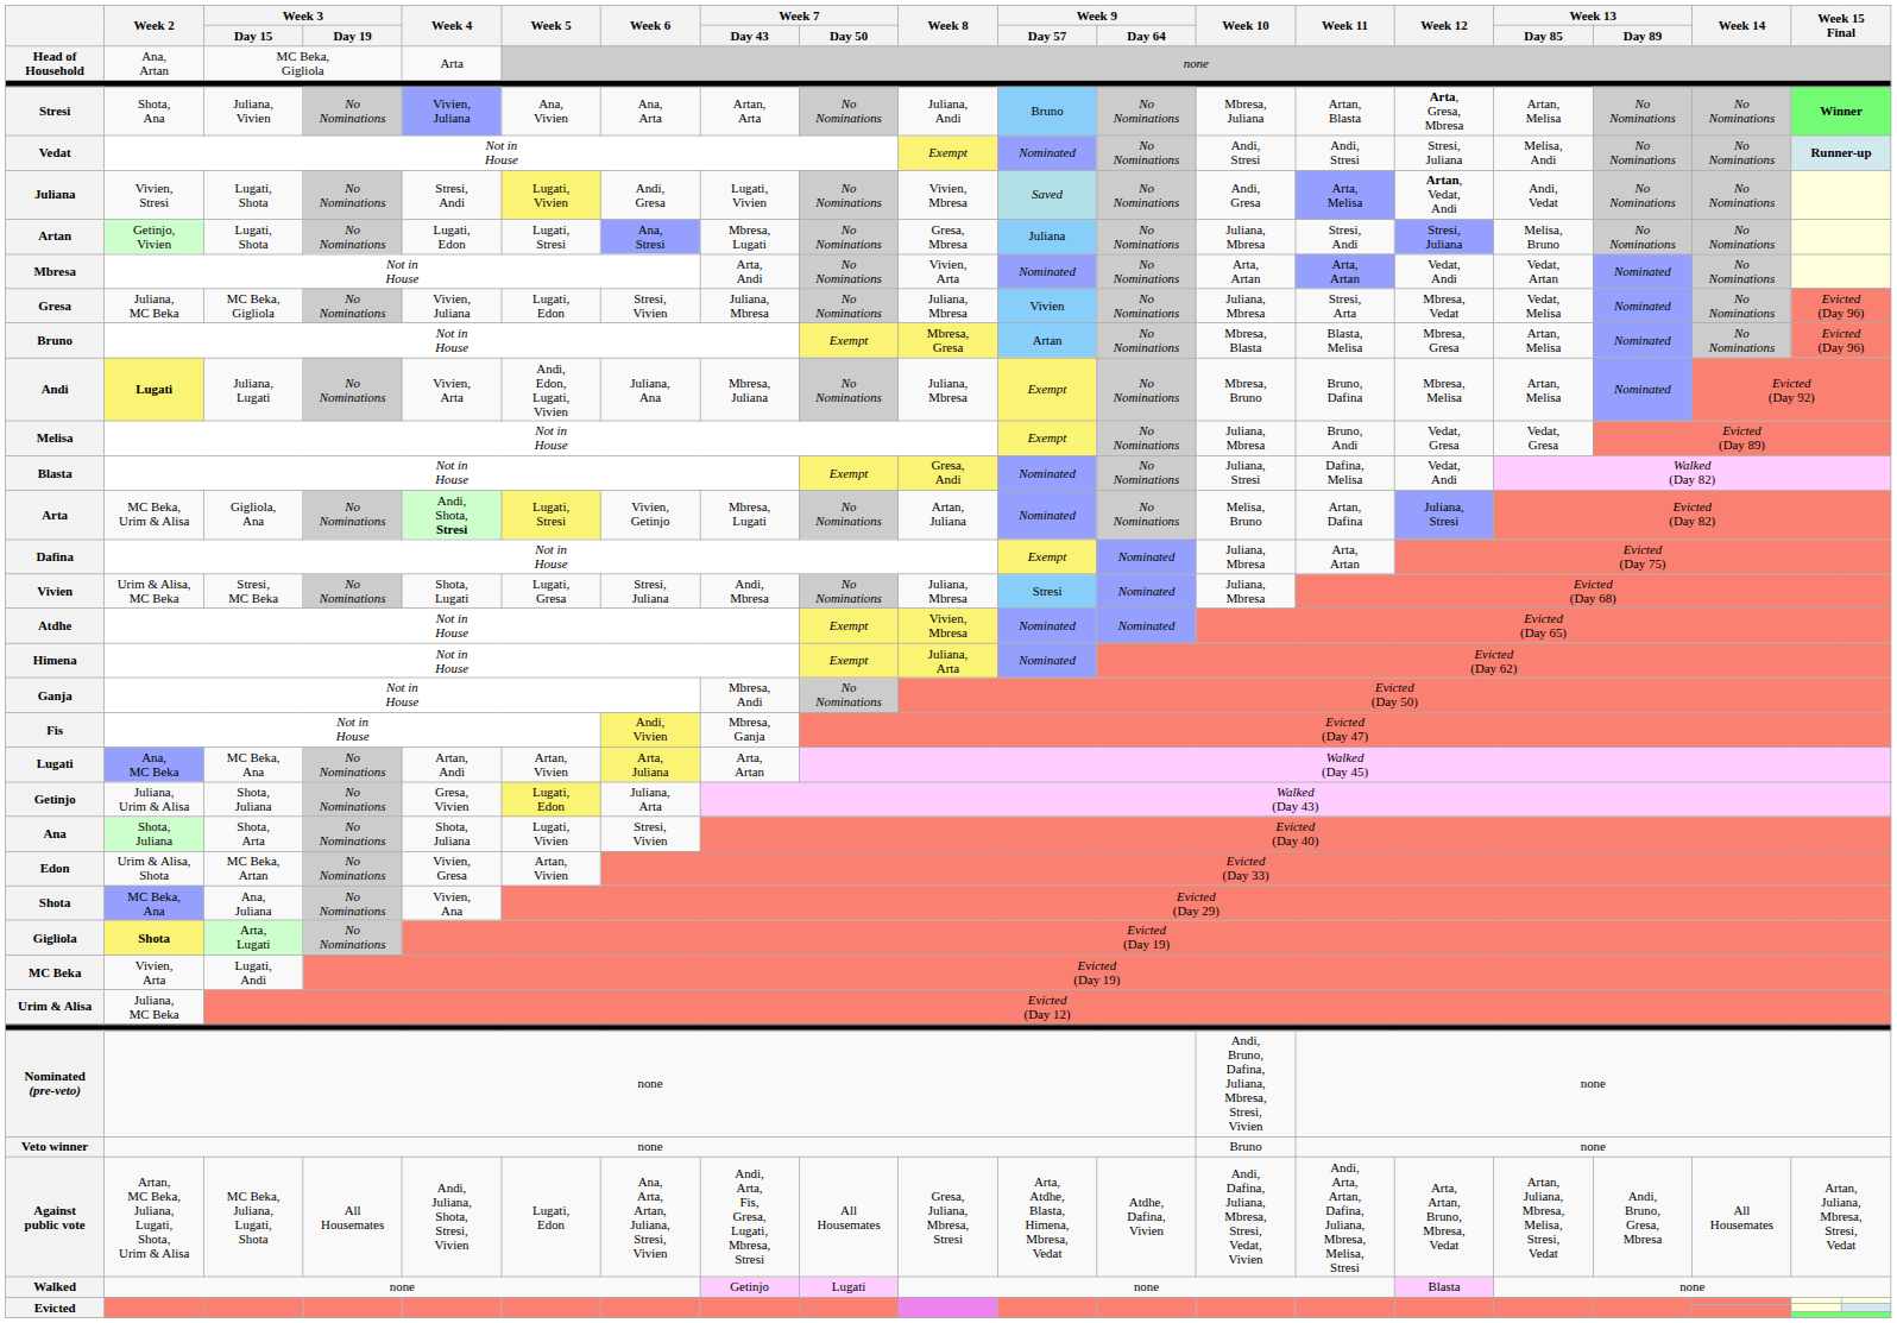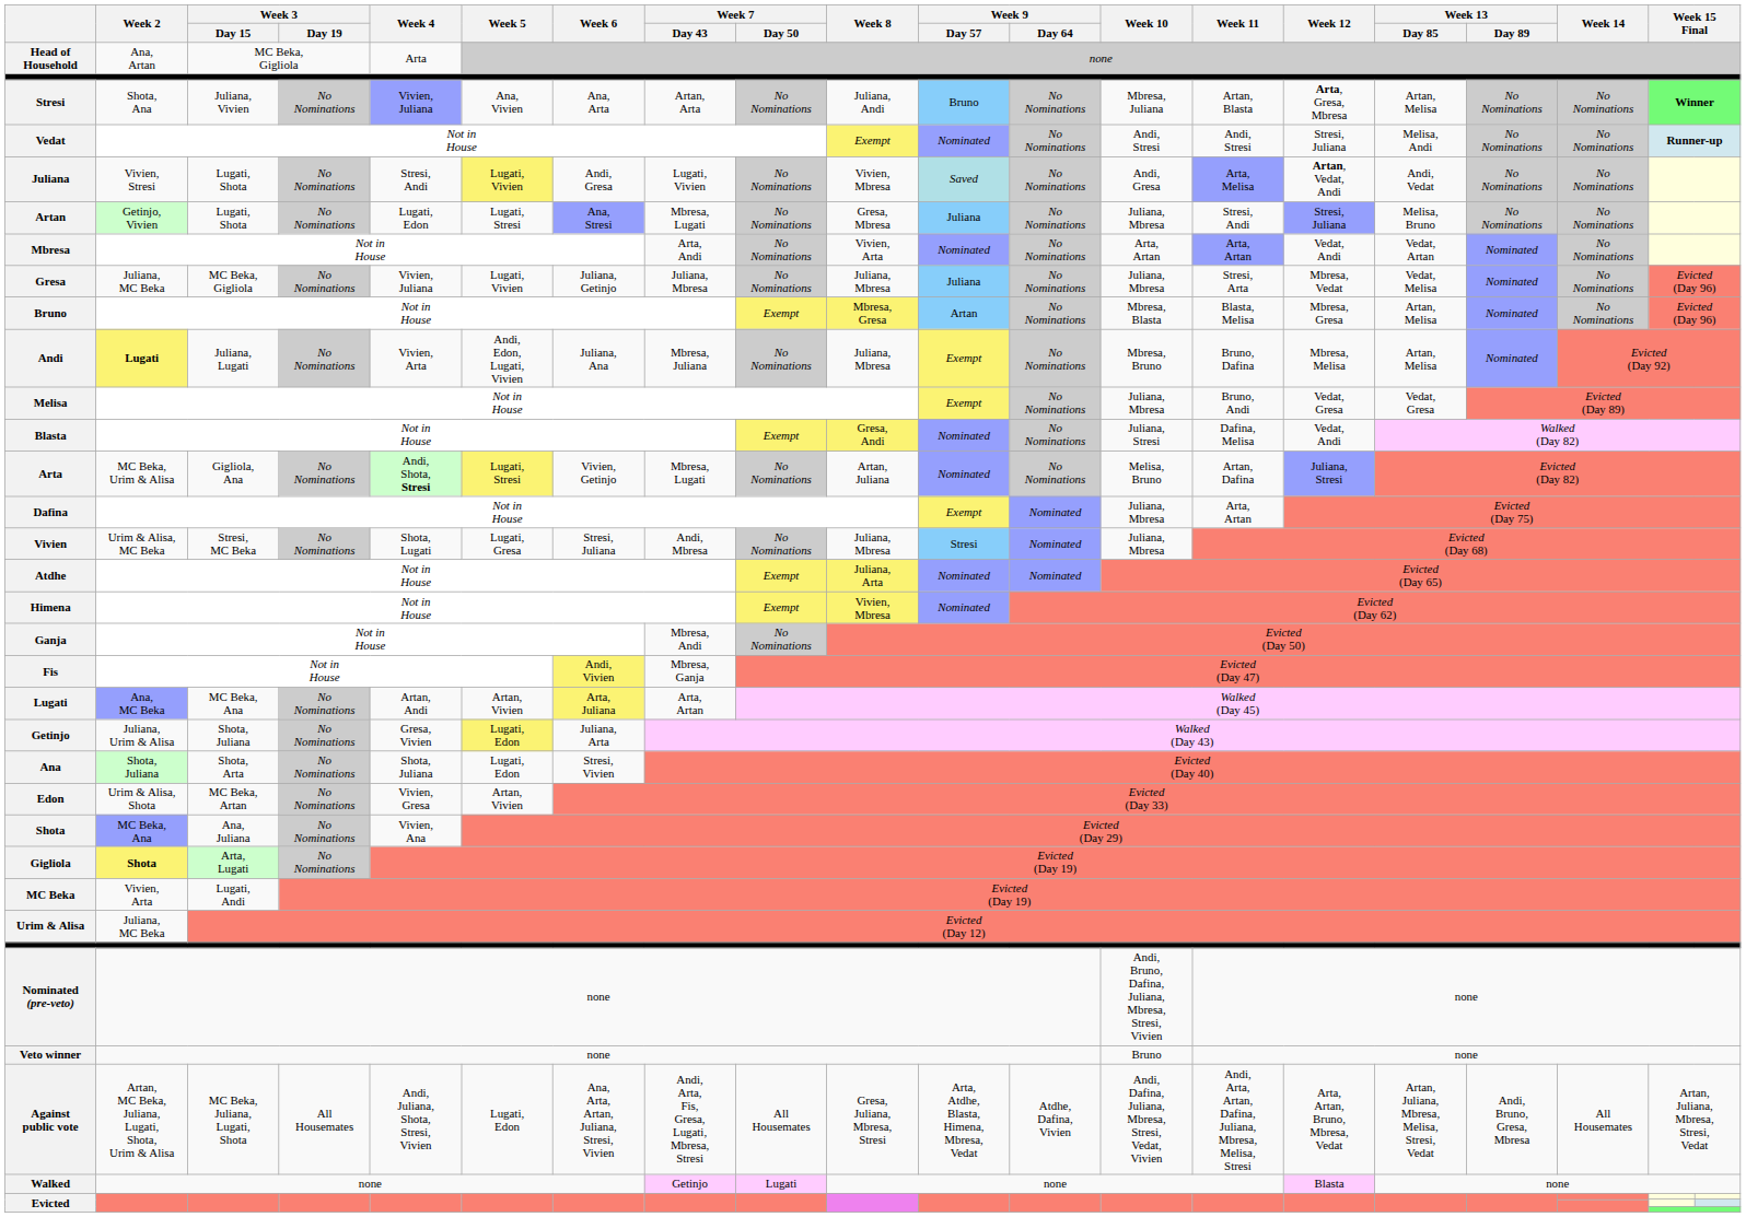Gresa | Week 5: Lugati, Edon -> Lugati, Vivien
Gresa | Week 6: Stresi, Vivien -> Juliana, Getinjo
Gresa | Week 9 / Day 57: Vivien -> Juliana
Atdhe | Week 8: Vivien, Mbresa -> Juliana, Arta
Himena | Week 8: Juliana, Arta -> Vivien, Mbresa
Ana | Week 5: Lugati, Vivien -> Lugati, Edon
